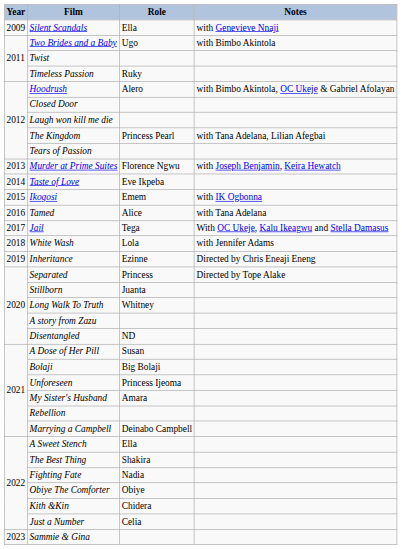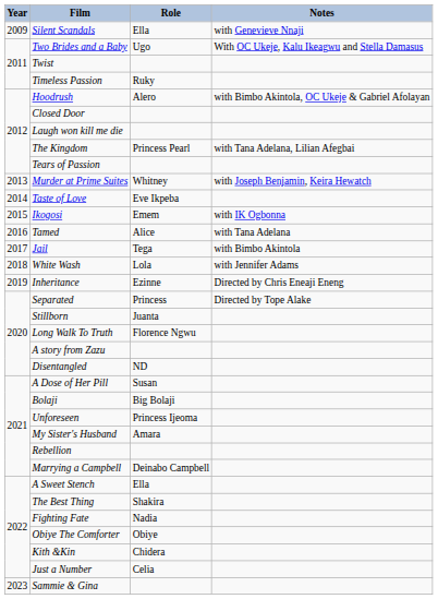Two Brides and a Baby | Notes: with Bimbo Akintola -> With OC Ukeje, Kalu Ikeagwu and Stella Damasus
Murder at Prime Suites | Role: Florence Ngwu -> Whitney
Jail | Notes: With OC Ukeje, Kalu Ikeagwu and Stella Damasus -> with Bimbo Akintola
Long Walk To Truth | Role: Whitney -> Florence Ngwu
